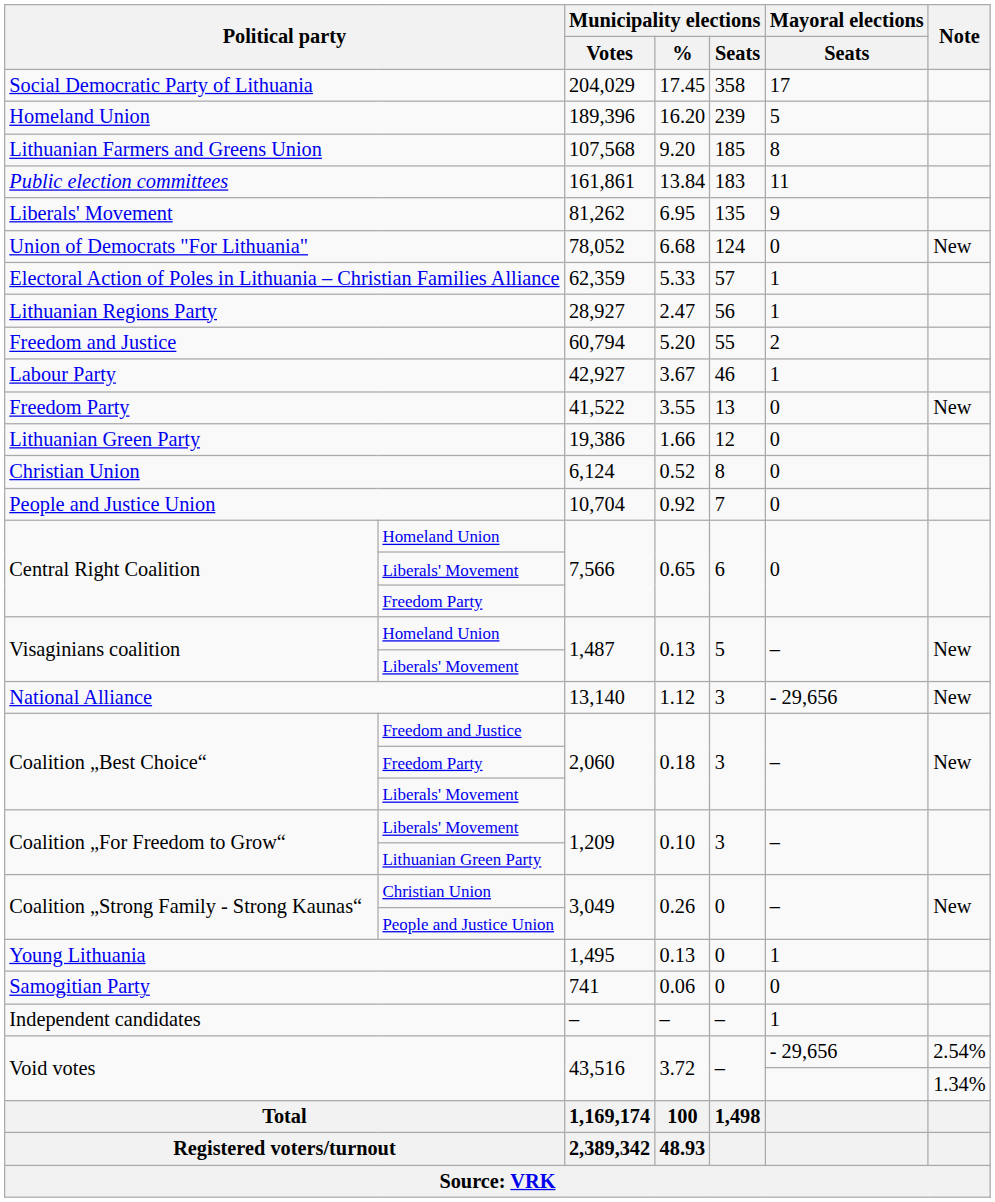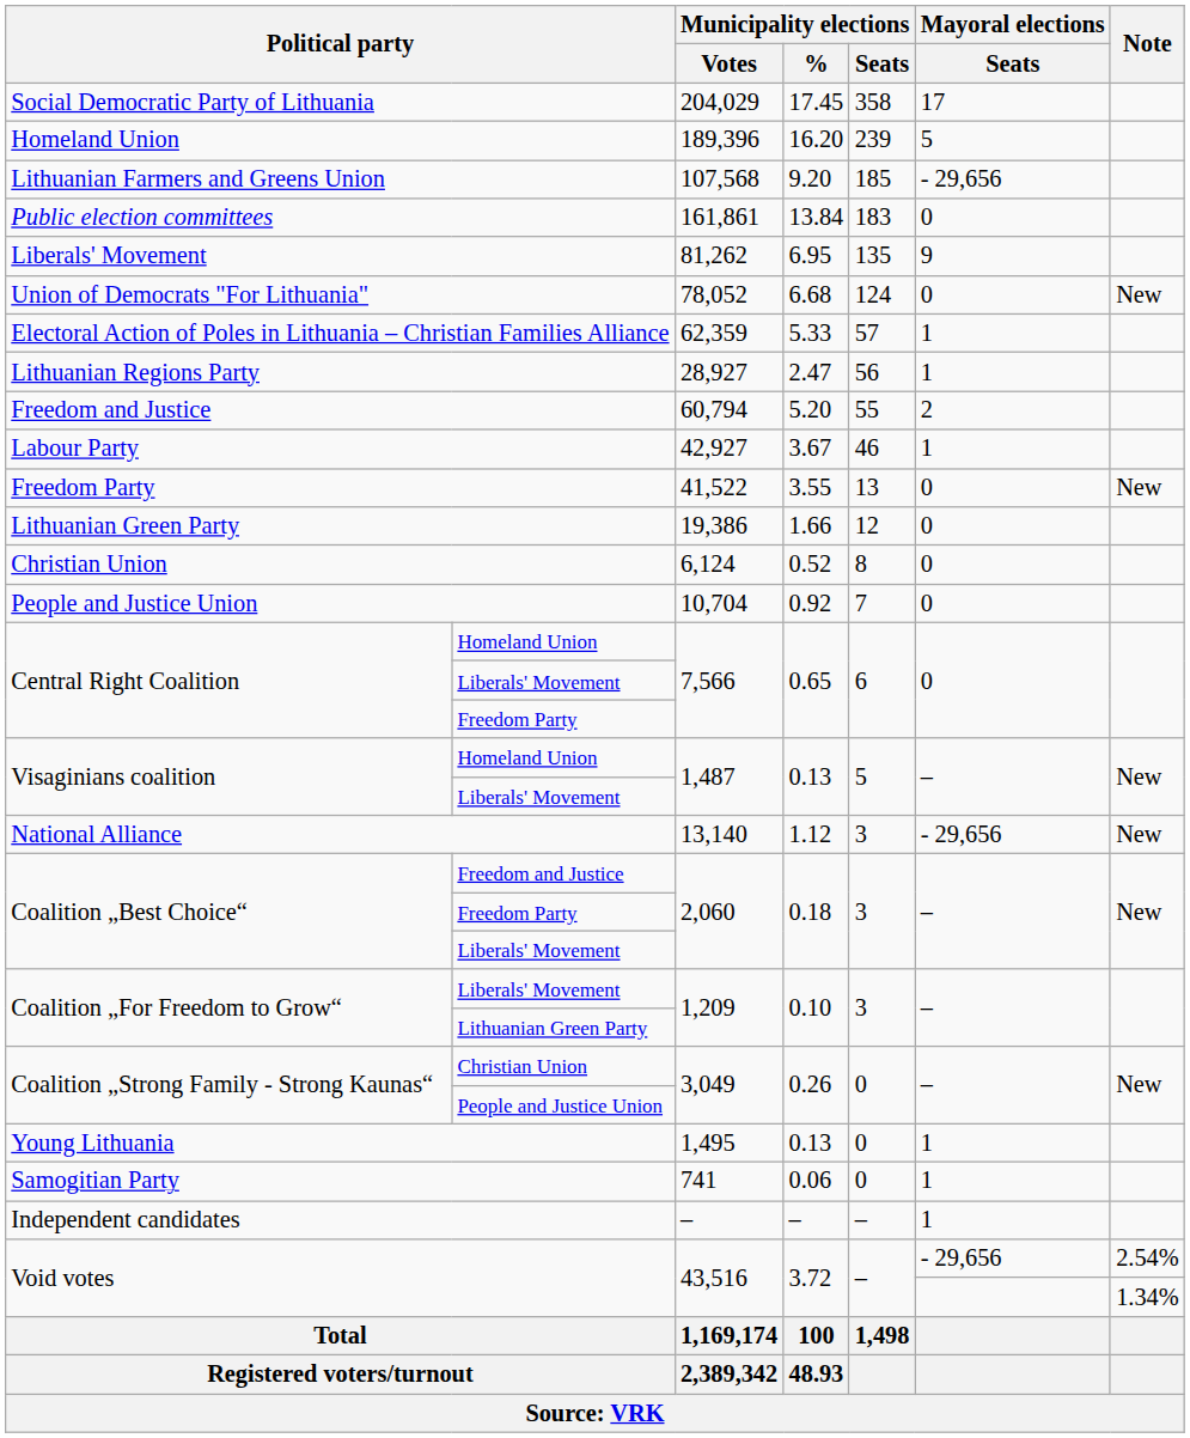Lithuanian Farmers and Greens Union | Mayoral elections / Seats: 8 -> - 29,656
Public election committees | Mayoral elections / Seats: 11 -> 0
Samogitian Party | Mayoral elections / Seats: 0 -> 1
